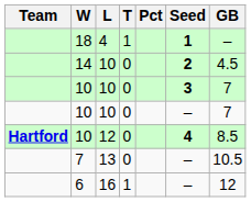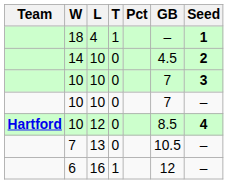columns swapped: GB <-> Seed
